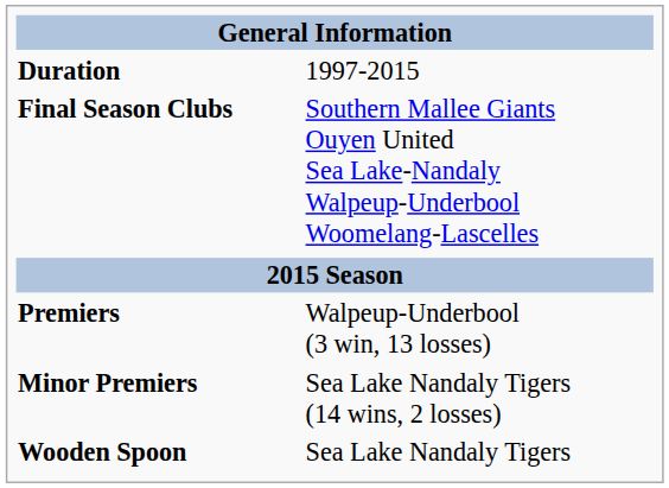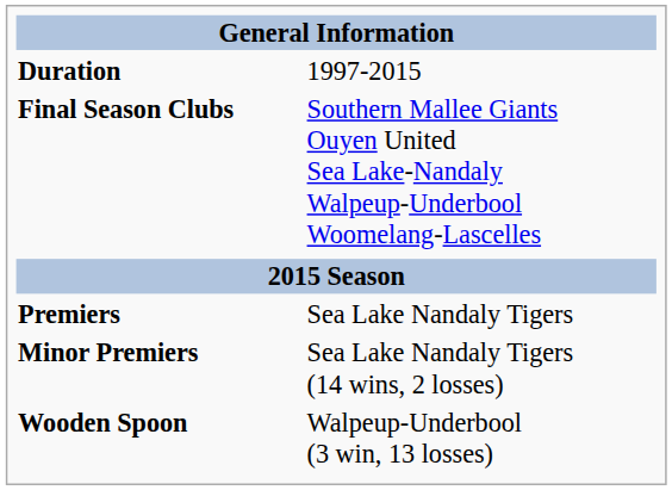Premiers | column 2: Walpeup-Underbool (3 win, 13 losses) -> Sea Lake Nandaly Tigers
Wooden Spoon | column 2: Sea Lake Nandaly Tigers -> Walpeup-Underbool (3 win, 13 losses)
